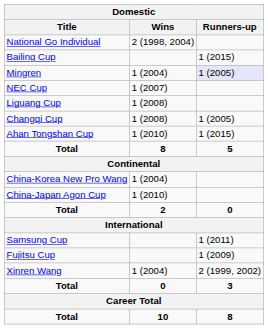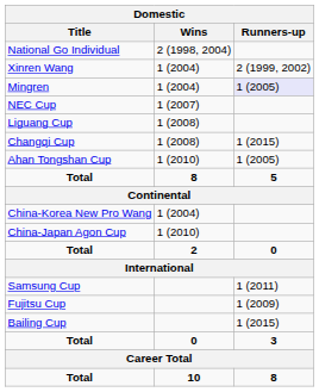rows swapped: Xinren Wang <-> Bailing Cup
Changqi Cup | Runners-up: 1 (2005) -> 1 (2015)
Ahan Tongshan Cup | Runners-up: 1 (2015) -> 1 (2005)
